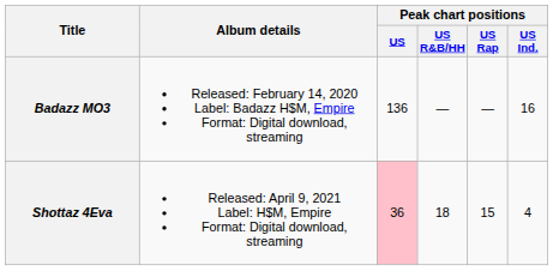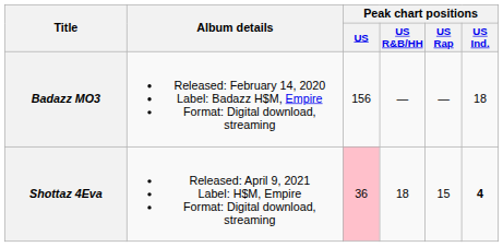Badazz MO3 | Peak chart positions / US: 136 -> 156
Badazz MO3 | Peak chart positions / US Ind.: 16 -> 18
Shottaz 4Eva | Peak chart positions / US Ind.: normal -> bold
